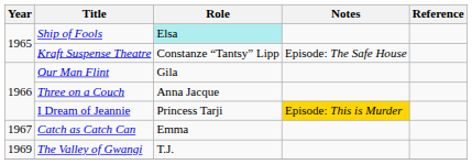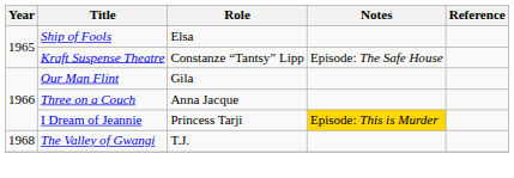Ship of Fools | Role: paleturquoise background -> no background
- row: 1967 | Catch as Catch Can | Emma
The Valley of Gwangi | Year: 1969 -> 1968
